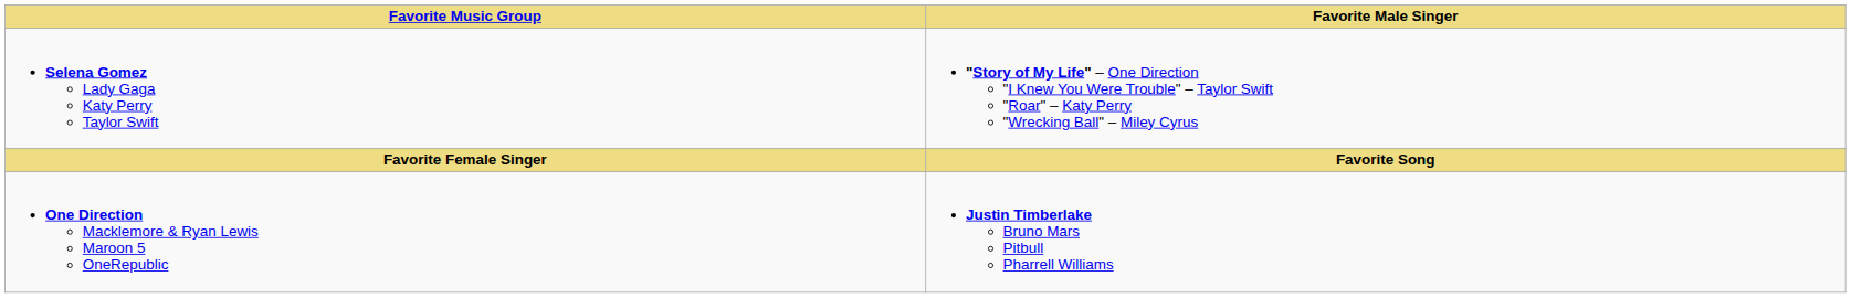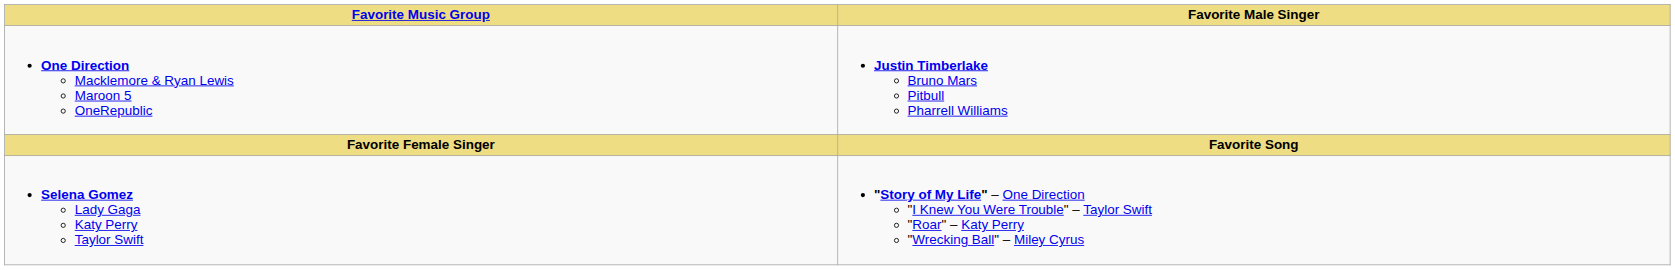rows swapped: One Direction Macklemore & Ryan Lewis Maroon 5 OneRepublic <-> Selena Gomez Lady Gaga Katy Perry Taylor Swift
